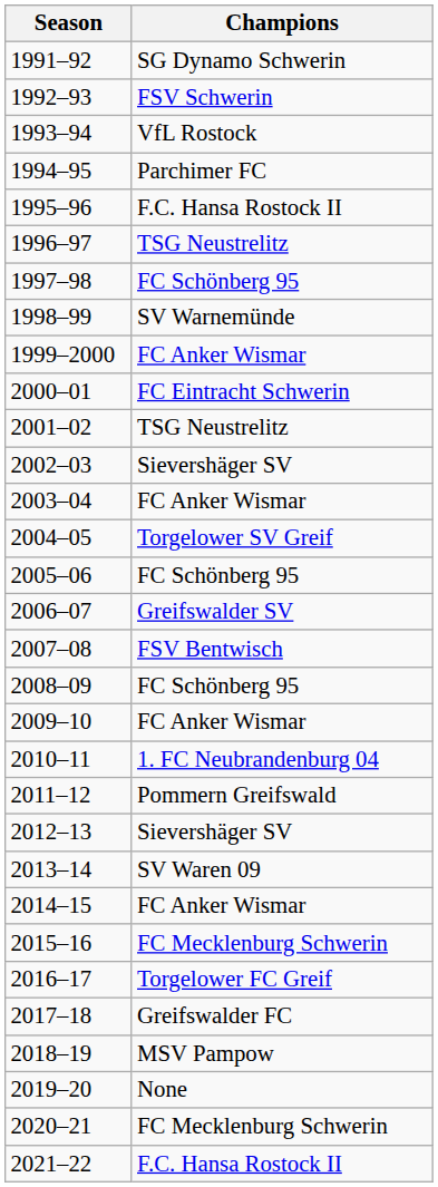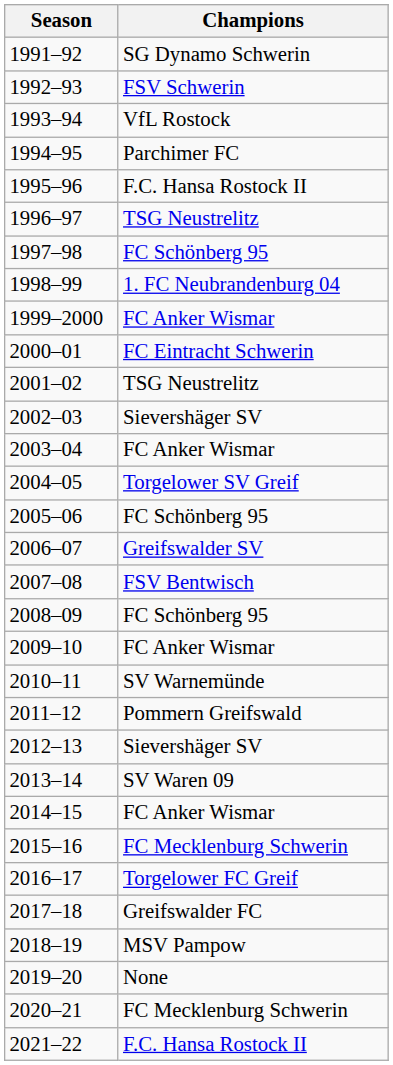1998–99 | Champions: SV Warnemünde -> 1. FC Neubrandenburg 04
2010–11 | Champions: 1. FC Neubrandenburg 04 -> SV Warnemünde
